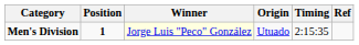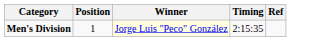- column: Origin | Utuado
Men's Division | Position: bold -> normal
